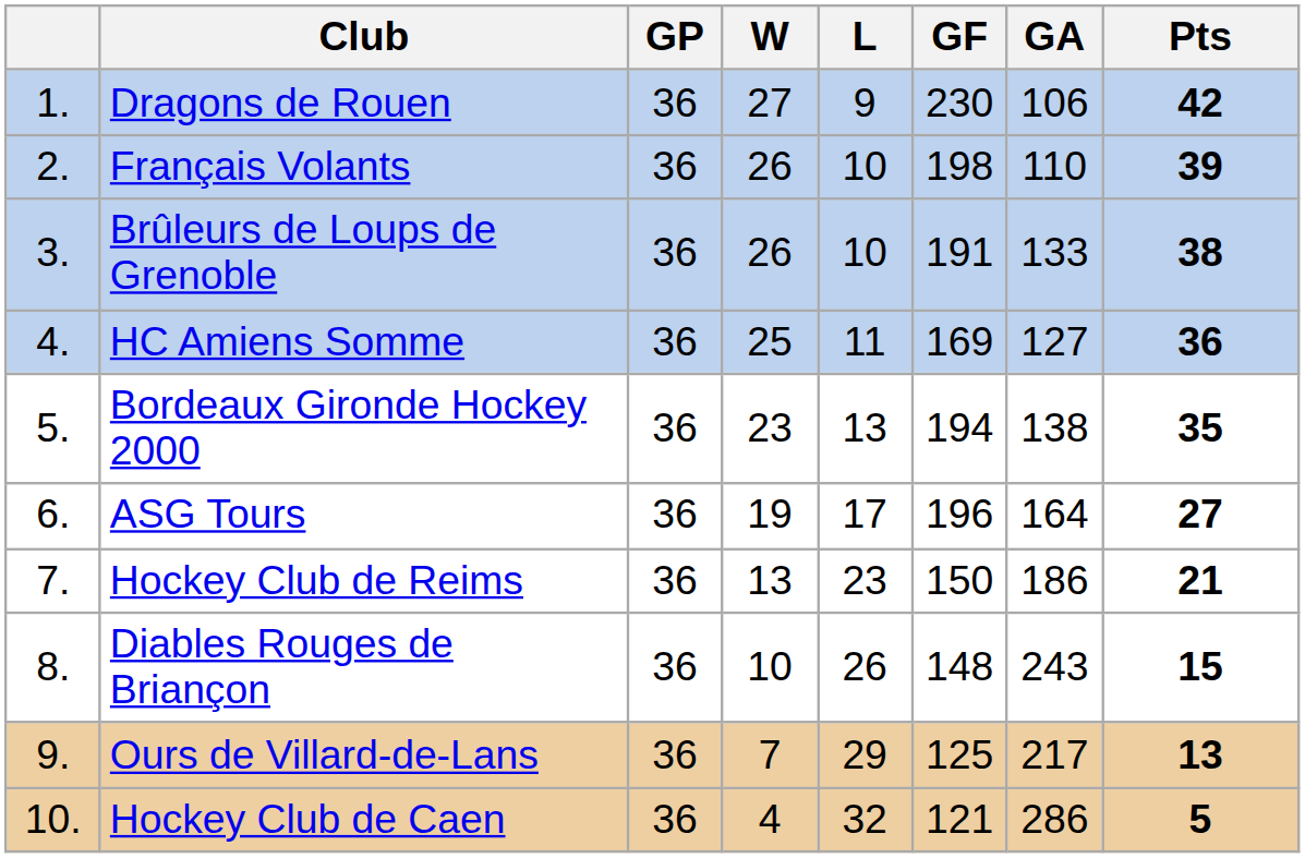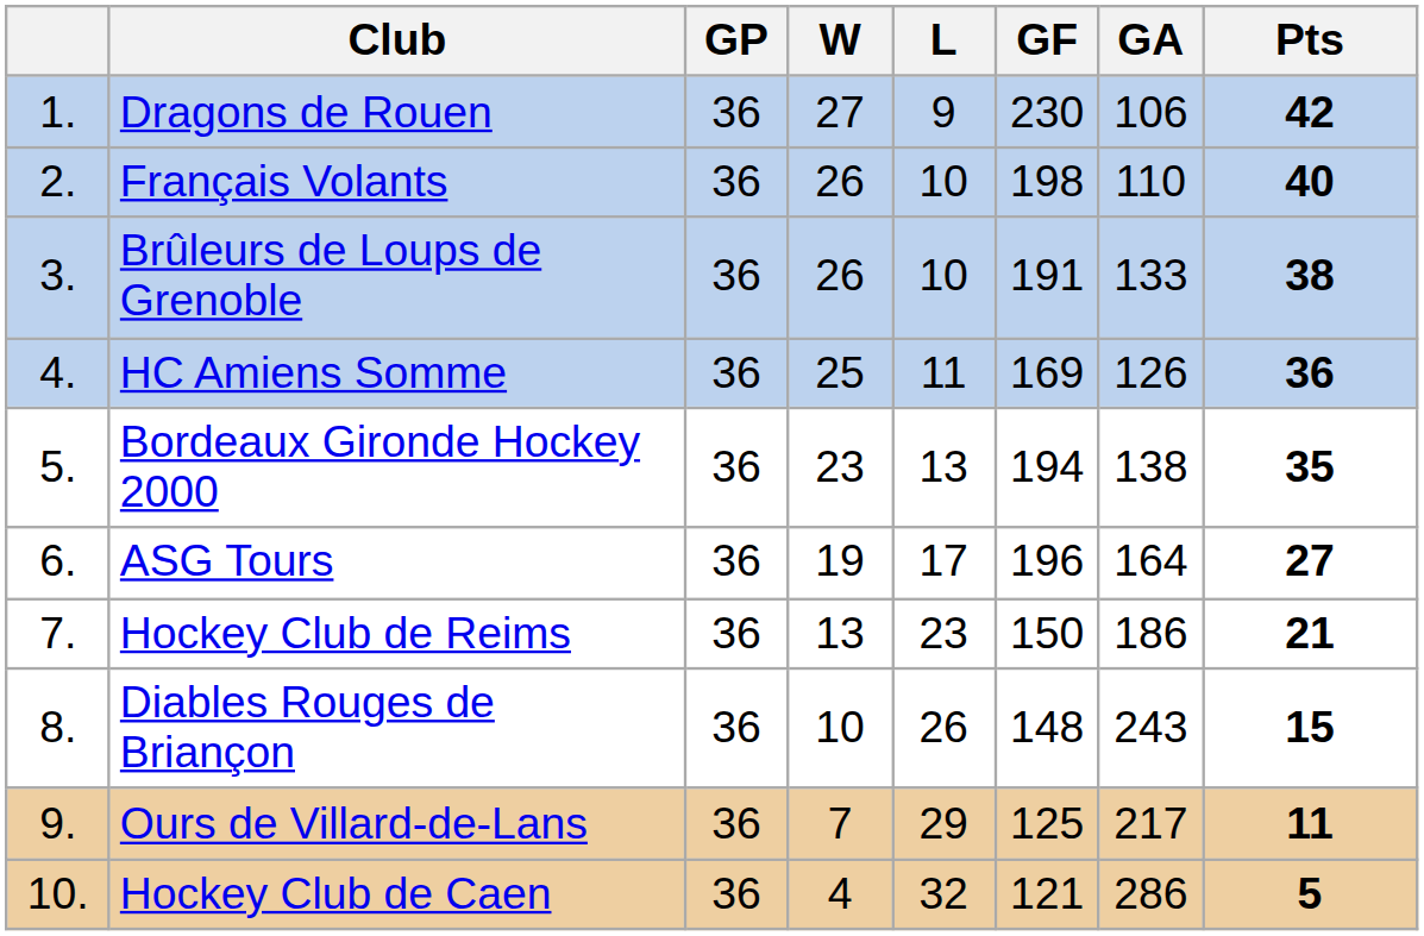Français Volants | Pts: 39 -> 40
HC Amiens Somme | GA: 127 -> 126
Ours de Villard-de-Lans | Pts: 13 -> 11
